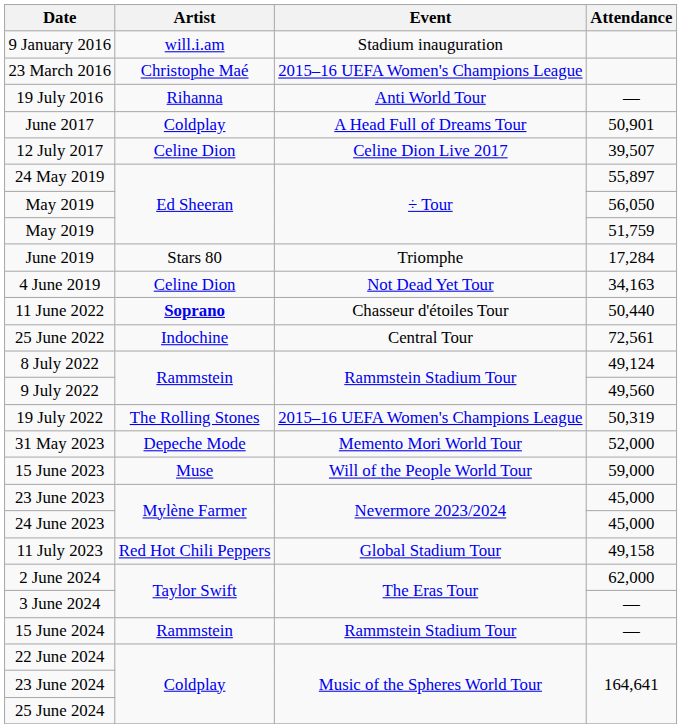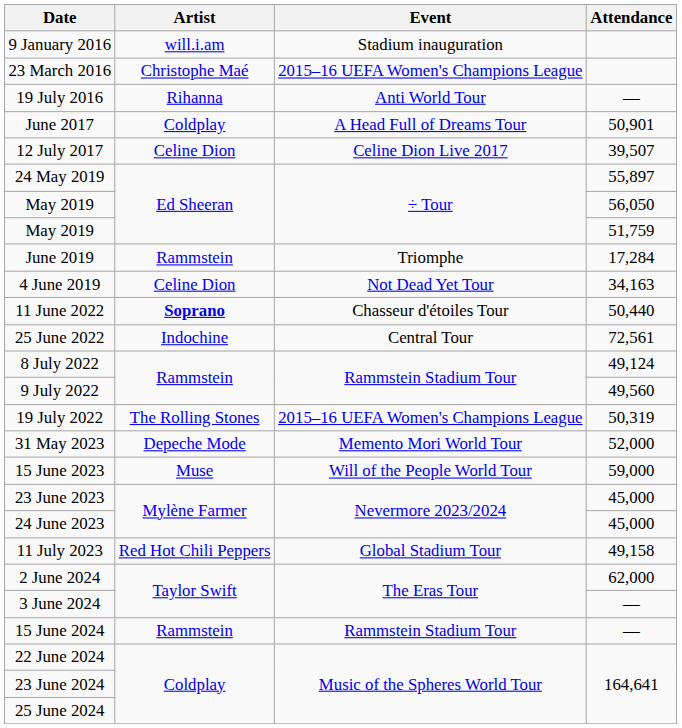June 2019 | Artist: Stars 80 -> Rammstein
